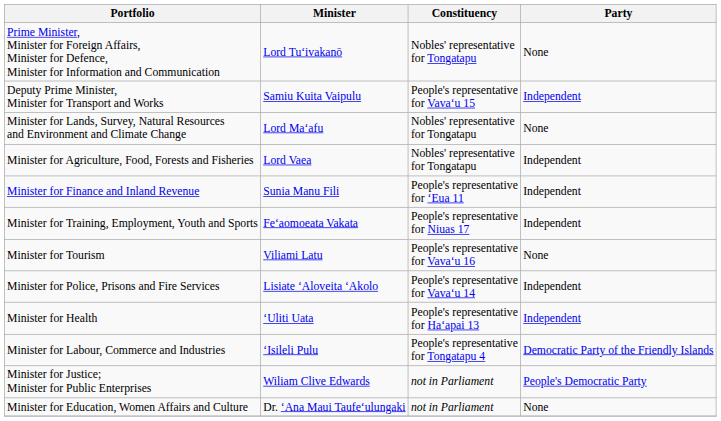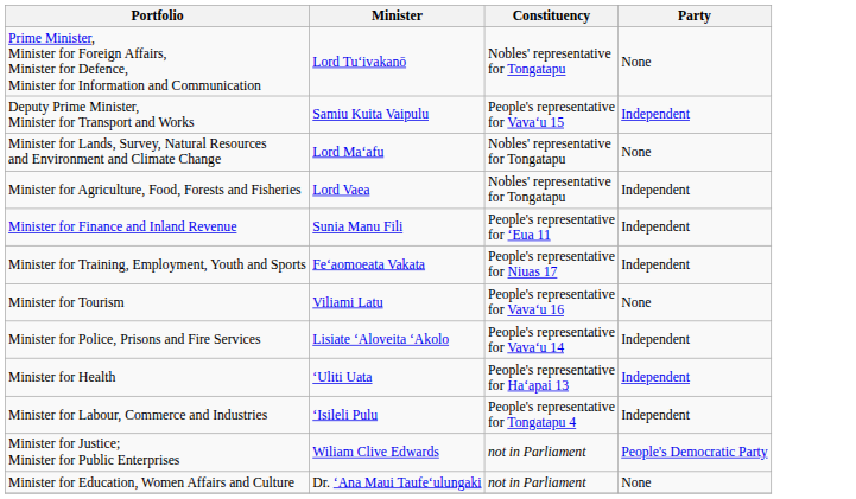Minister for Labour, Commerce and Industries | Party: Democratic Party of the Friendly Islands -> Independent
